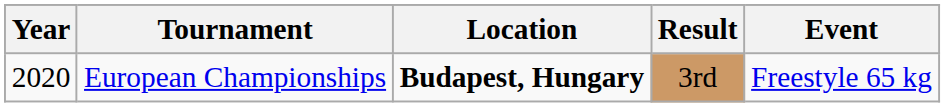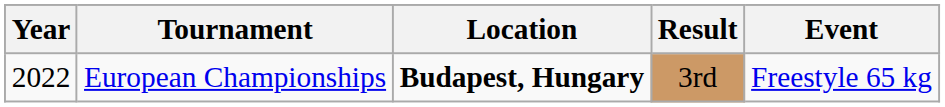European Championships | Year: 2020 -> 2022
